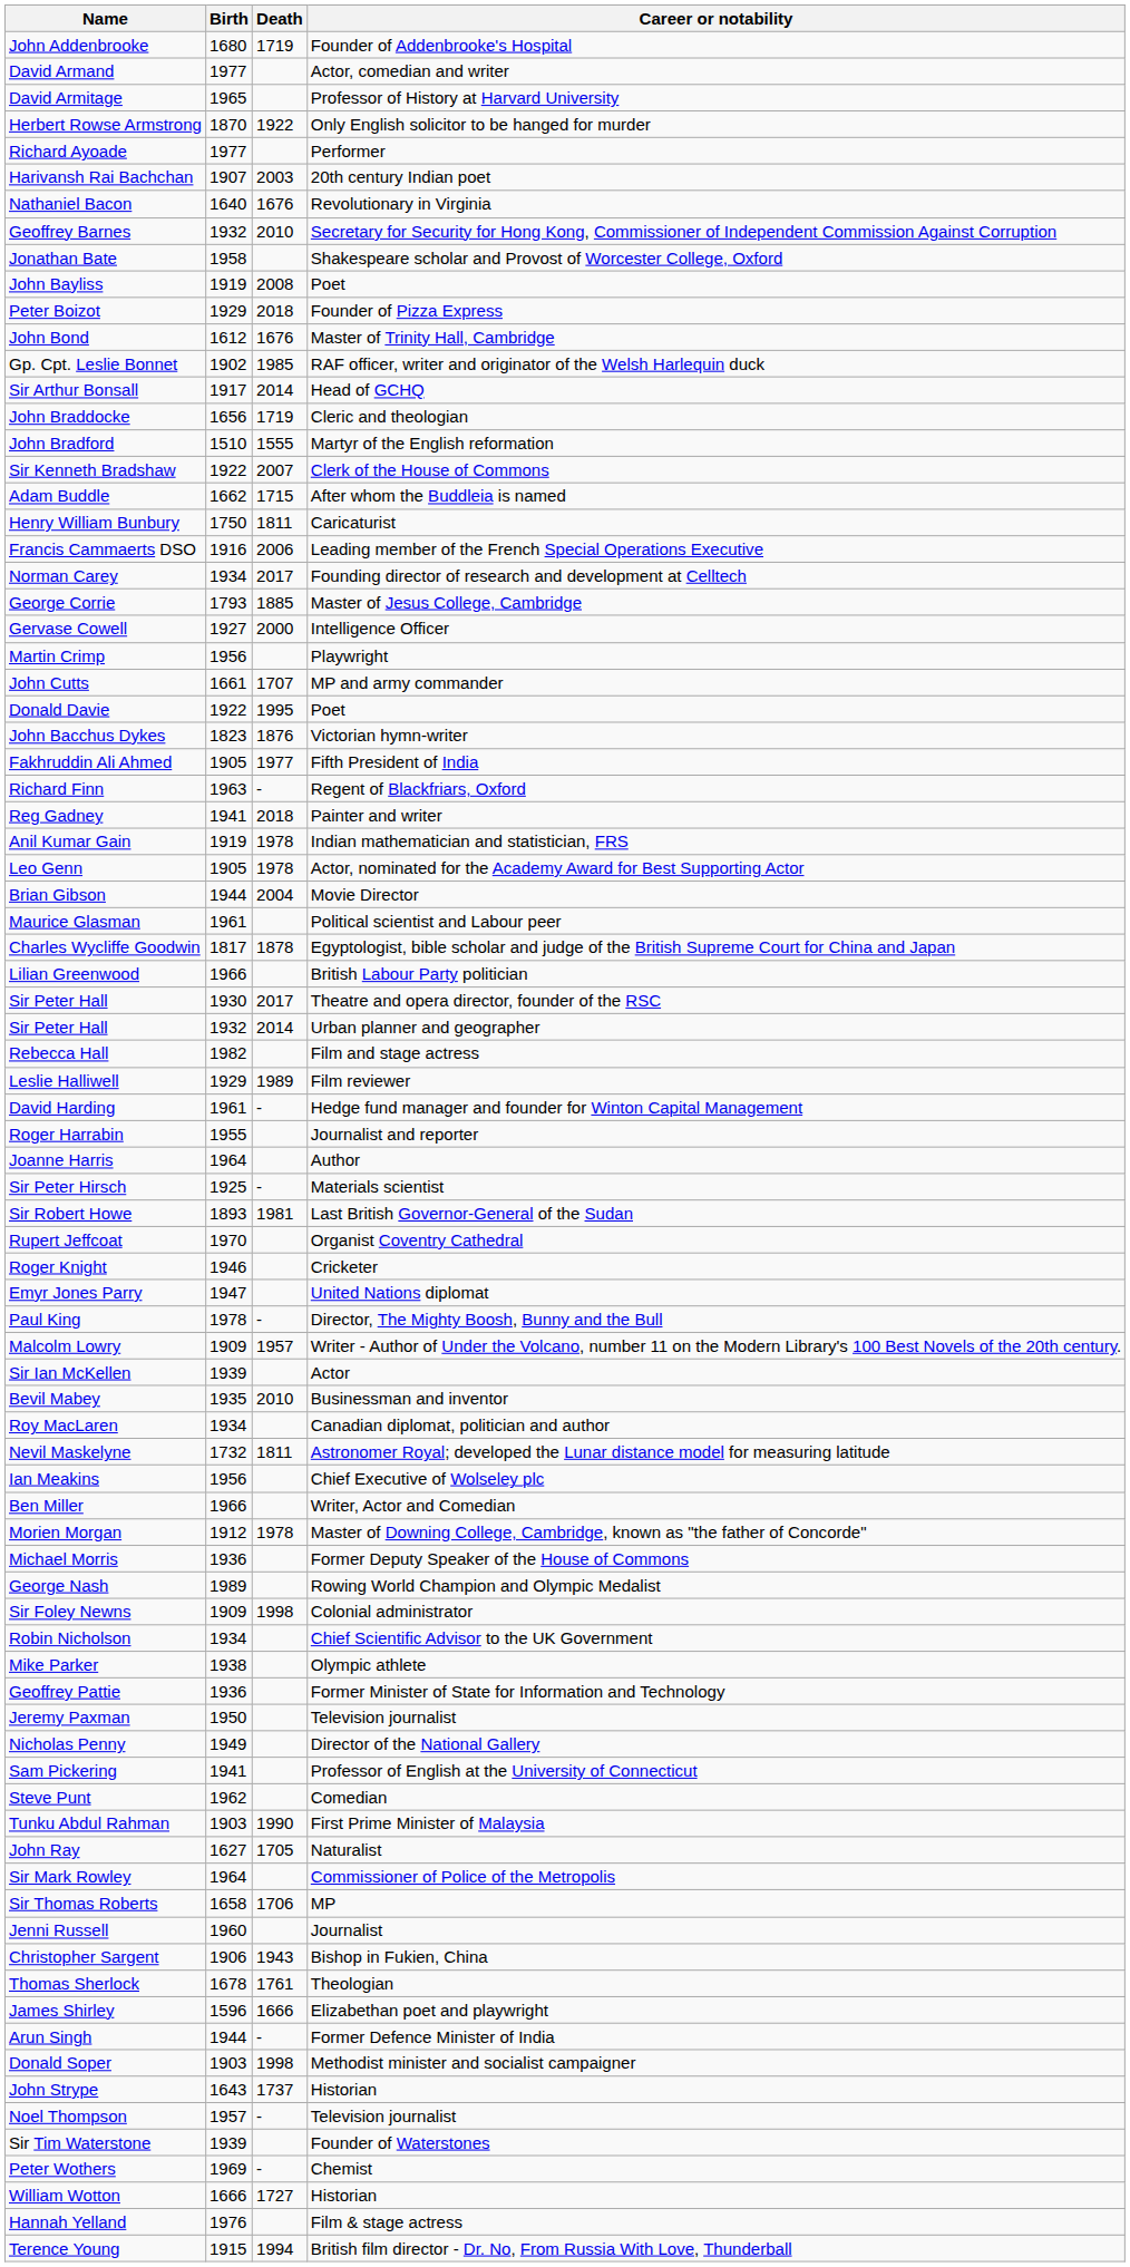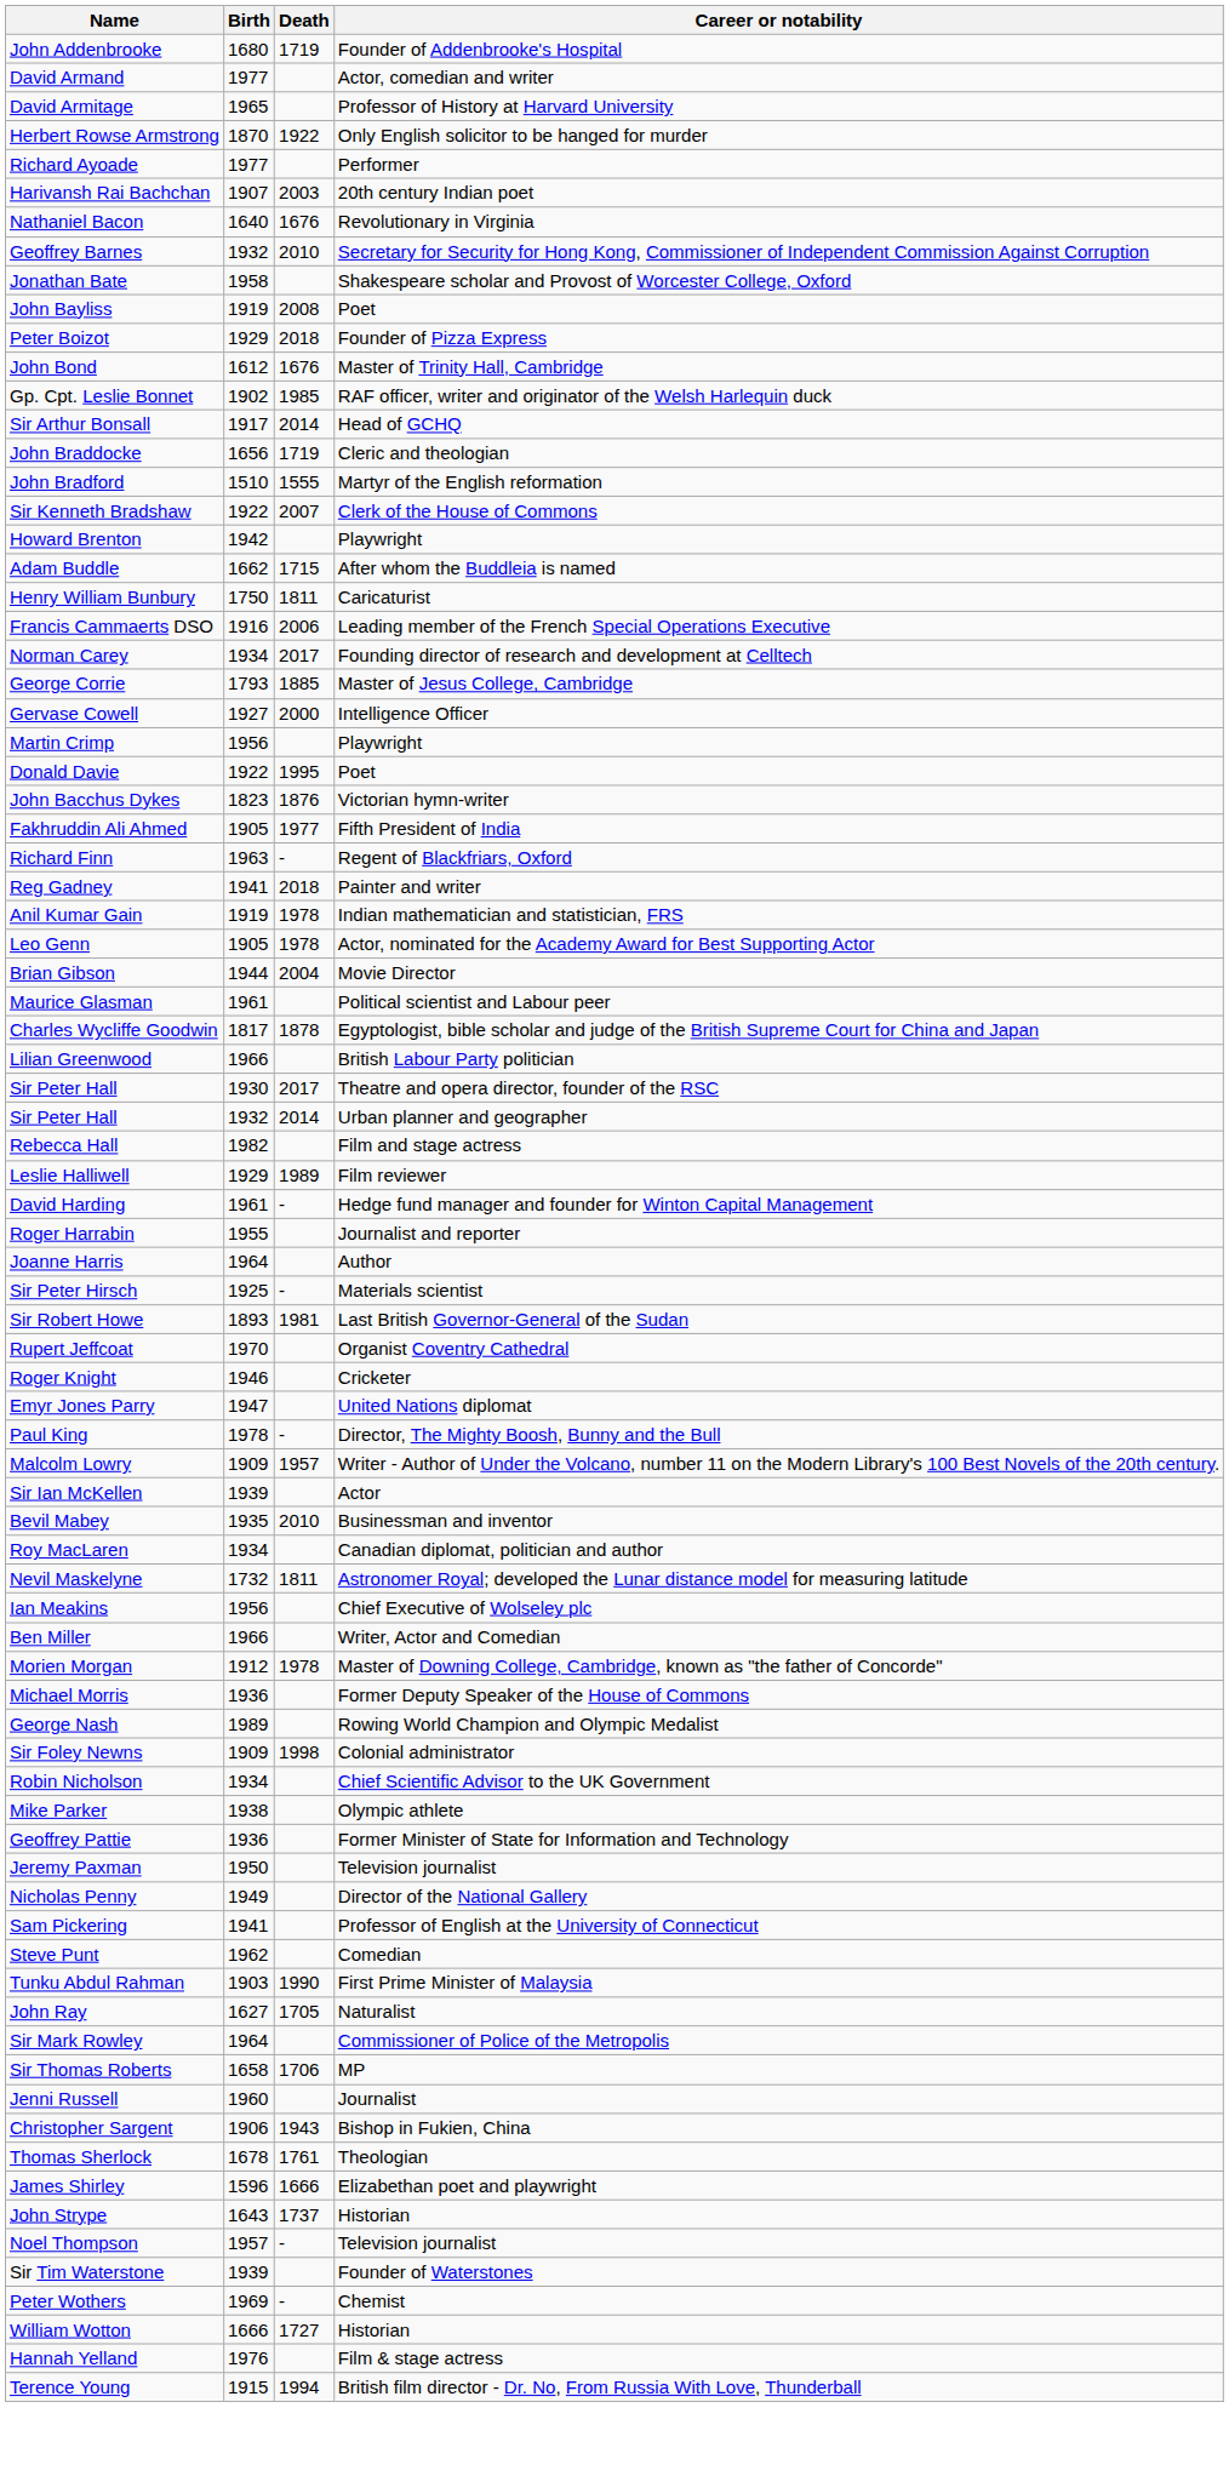+ row: Howard Brenton | 1942 | Playwright
- row: John Cutts | 1661 | 1707 | MP and army commander
- row: Arun Singh | 1944 | - | Former Defence Minister of India
- row: Donald Soper | 1903 | 1998 | Methodist minister and socialist campaigner
